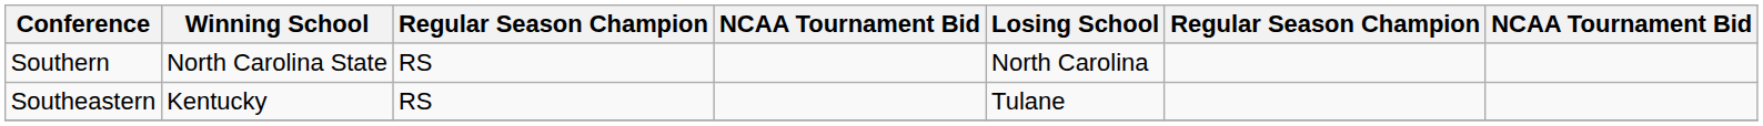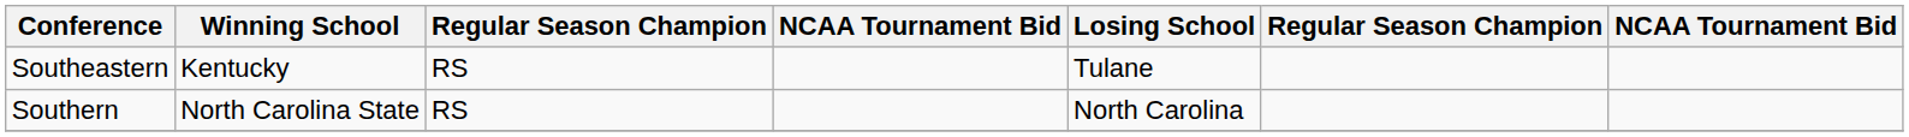rows swapped: Southeastern <-> Southern
